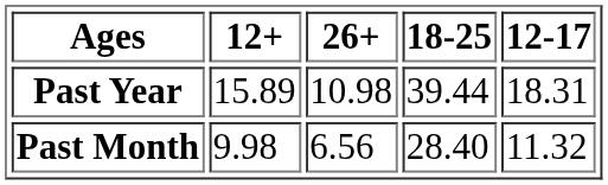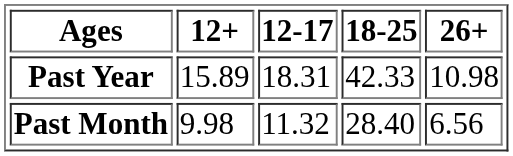columns swapped: 12-17 <-> 26+
Past Year | 18-25: 39.44 -> 42.33
